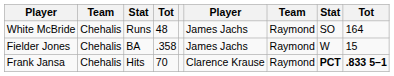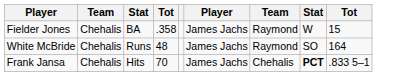rows swapped: Fielder Jones <-> White McBride
Frank Jansa | column 6: Clarence Krause -> James Jachs
Frank Jansa | column 7: Raymond -> Chehalis
Frank Jansa | column 9: bold -> normal
